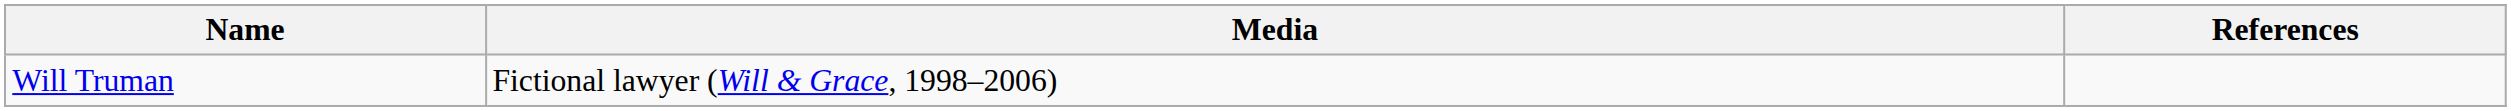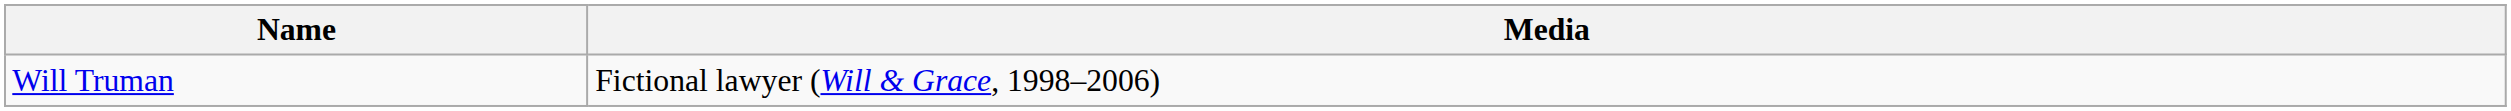- column: References
